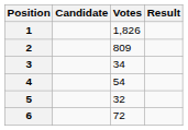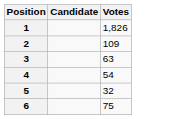- column: Result
2 | Votes: 809 -> 109
3 | Votes: 34 -> 63
6 | Votes: 72 -> 75
